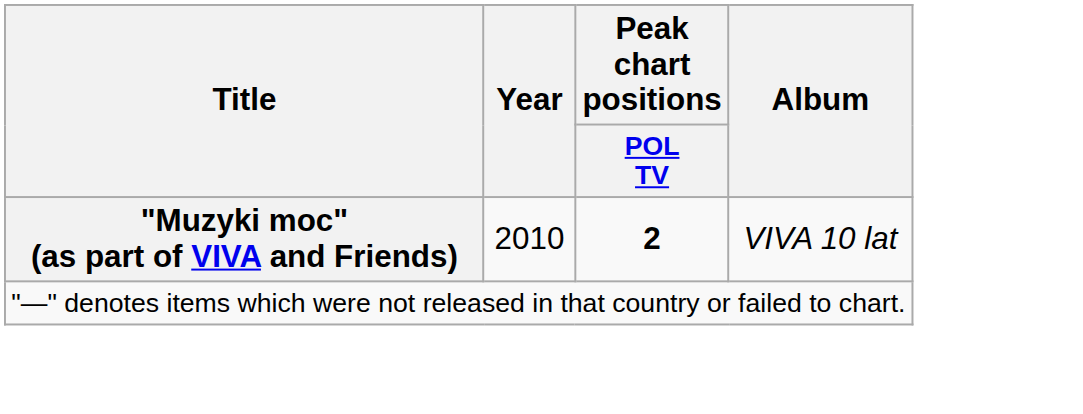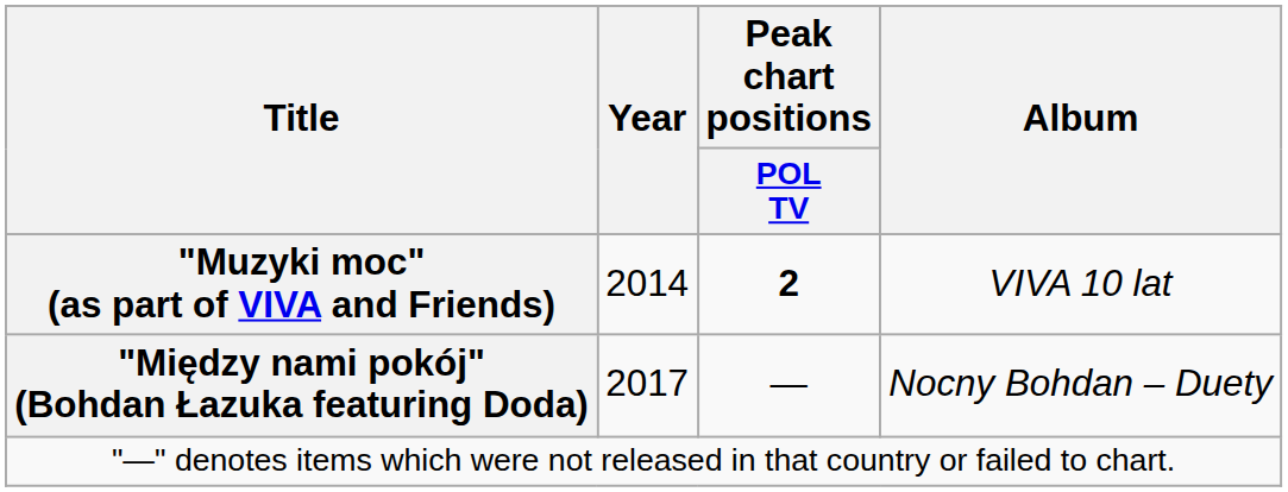"Muzyki moc" (as part of VIVA and Friends) | Year: 2010 -> 2014
+ row: "Między nami pokój" (Bohdan Łazuka featuring Doda) | 2017 | — | Nocny Bohdan – Duety
